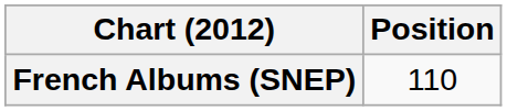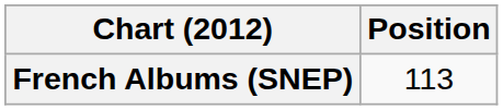French Albums (SNEP) | Position: 110 -> 113
